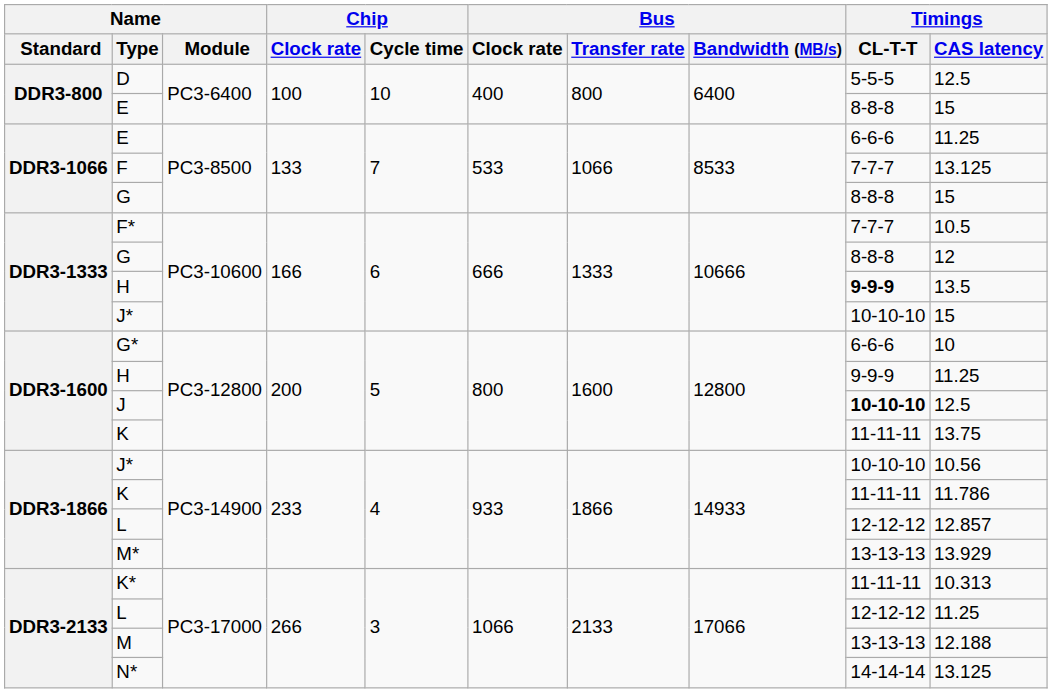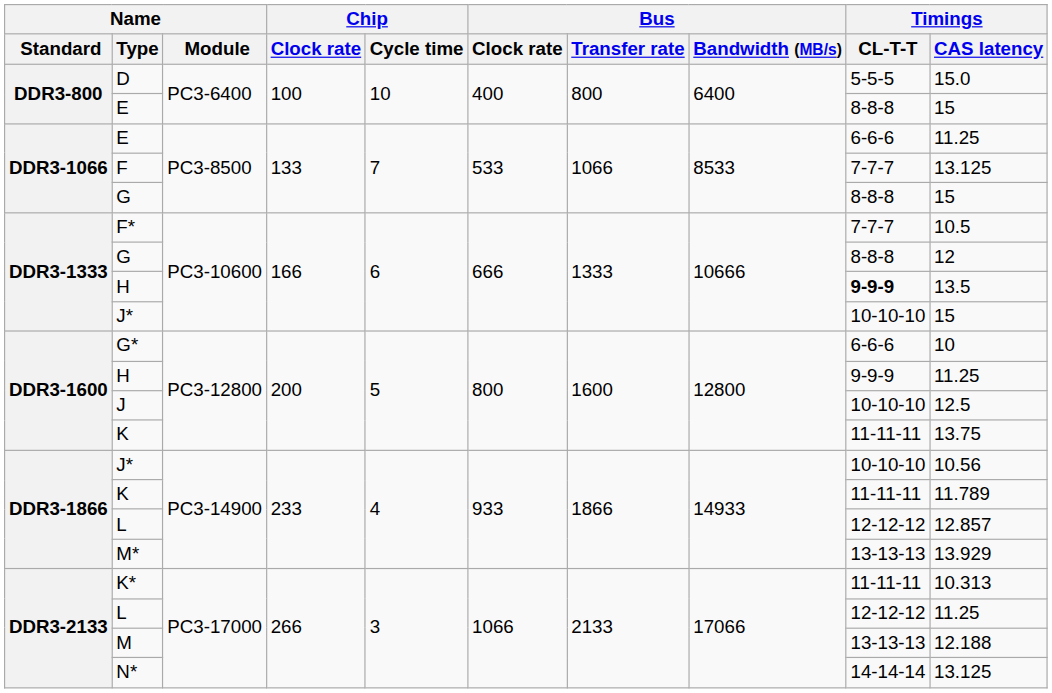D | Timings / CAS latency: 12.5 -> 15.0
J | Timings / CL-T-T: bold -> normal
DDR3-1866 / K | Timings / CAS latency: 11.786 -> 11.789
